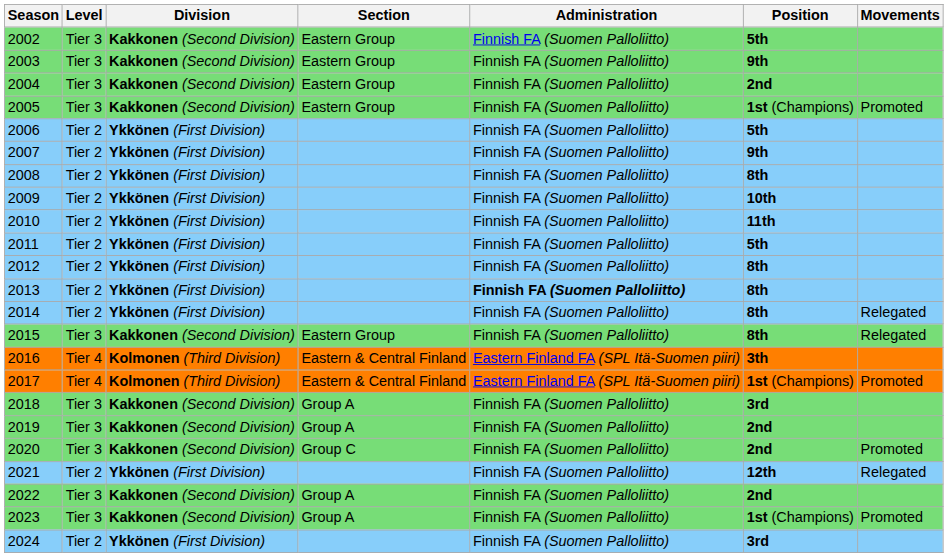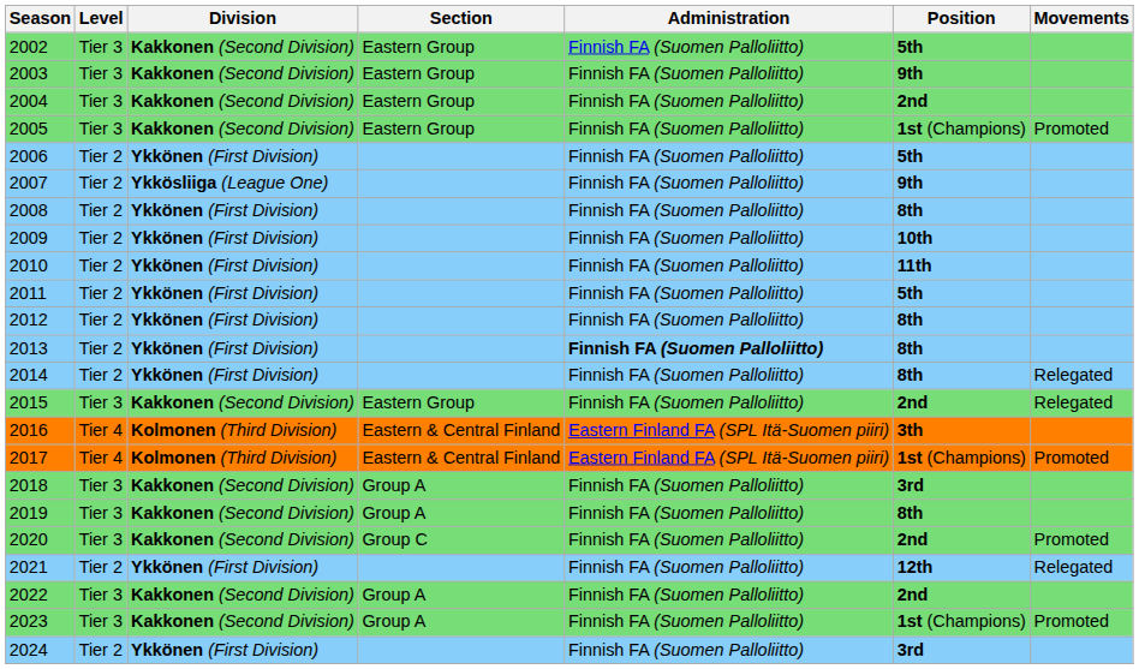2007 | Division: Ykkönen (First Division) -> Ykkösliiga (League One)
2015 | Position: 8th -> 2nd
2019 | Position: 2nd -> 8th
